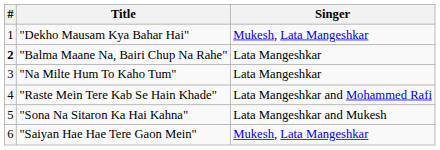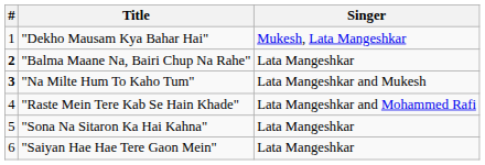"Na Milte Hum To Kaho Tum" | #: normal -> bold
"Na Milte Hum To Kaho Tum" | Singer: Lata Mangeshkar -> Lata Mangeshkar and Mukesh
"Sona Na Sitaron Ka Hai Kahna" | Singer: Lata Mangeshkar and Mukesh -> Lata Mangeshkar
"Saiyan Hae Hae Tere Gaon Mein" | Singer: Mukesh, Lata Mangeshkar -> Lata Mangeshkar
